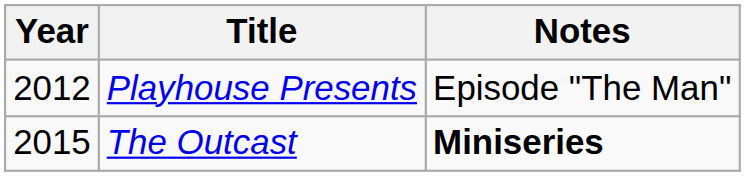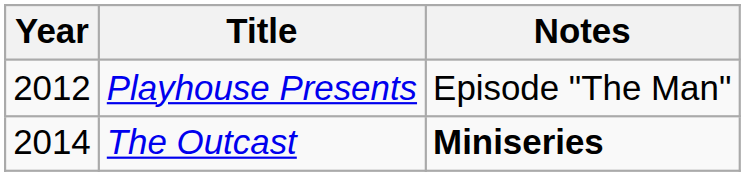The Outcast | Year: 2015 -> 2014
